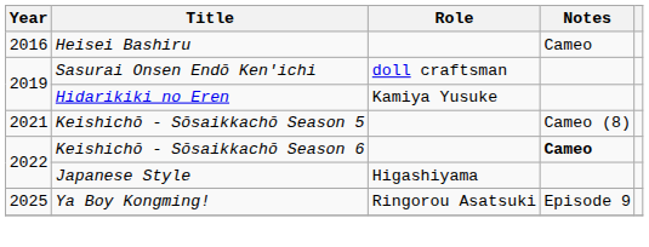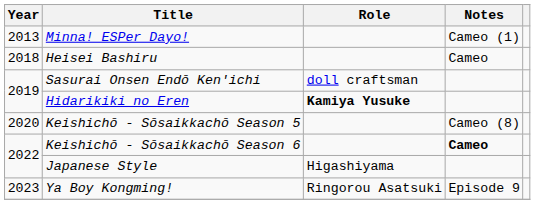+ row: 2013 | Minna! ESPer Dayo! | Cameo (1)
Heisei Bashiru | Year: 2016 -> 2018
Hidarikiki no Eren | Role: normal -> bold
Keishichō - Sōsaikkachō Season 5 | Year: 2021 -> 2020
Ya Boy Kongming! | Year: 2025 -> 2023
